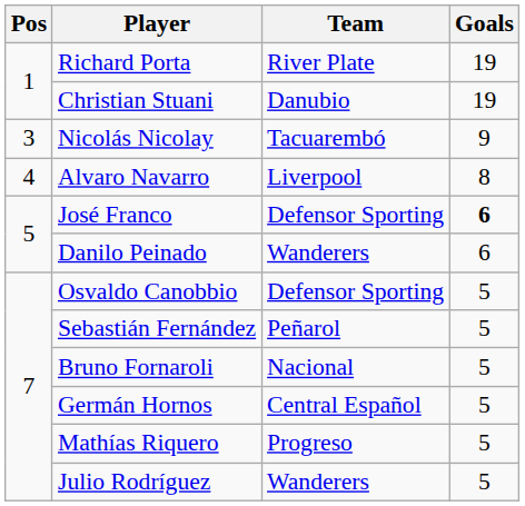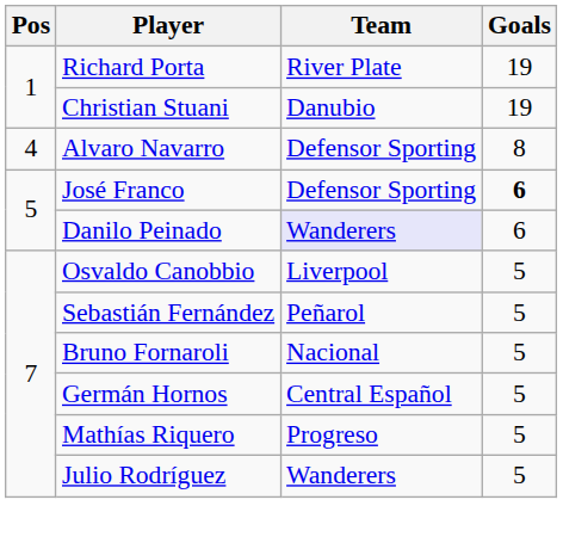- row: 3 | Nicolás Nicolay | Tacuarembó | 9
Alvaro Navarro | Team: Liverpool -> Defensor Sporting
Danilo Peinado | Team: no background -> lavender background
Osvaldo Canobbio | Team: Defensor Sporting -> Liverpool
